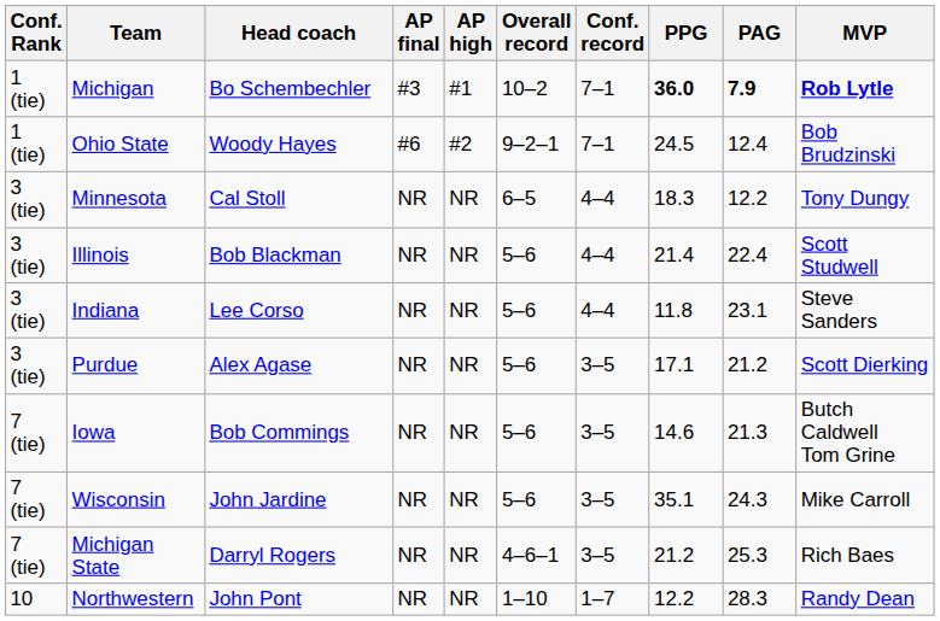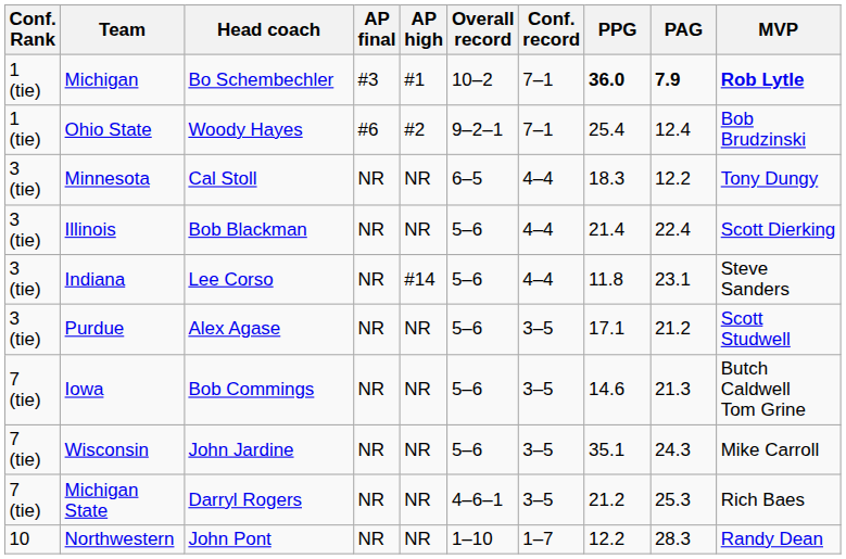Ohio State | PPG: 24.5 -> 25.4
Illinois | MVP: Scott Studwell -> Scott Dierking
Indiana | AP high: NR -> #14
Purdue | MVP: Scott Dierking -> Scott Studwell
